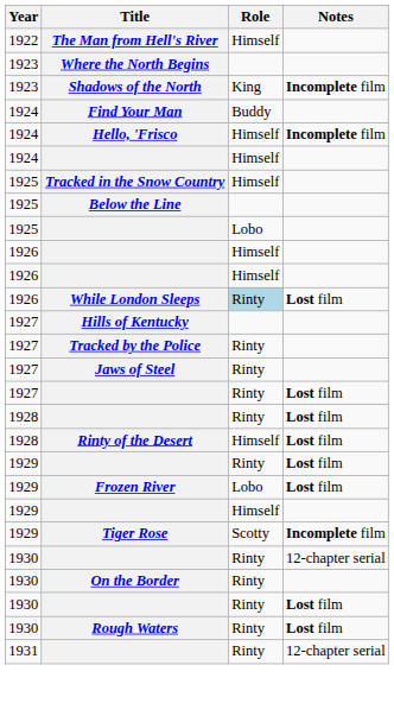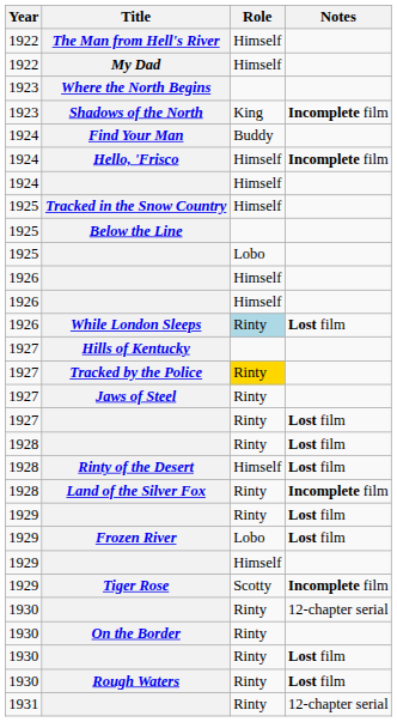+ row: 1922 | My Dad | Himself
Tracked by the Police | Role: no background -> gold background
+ row: 1928 | Land of the Silver Fox | Rinty | Incomplete film
